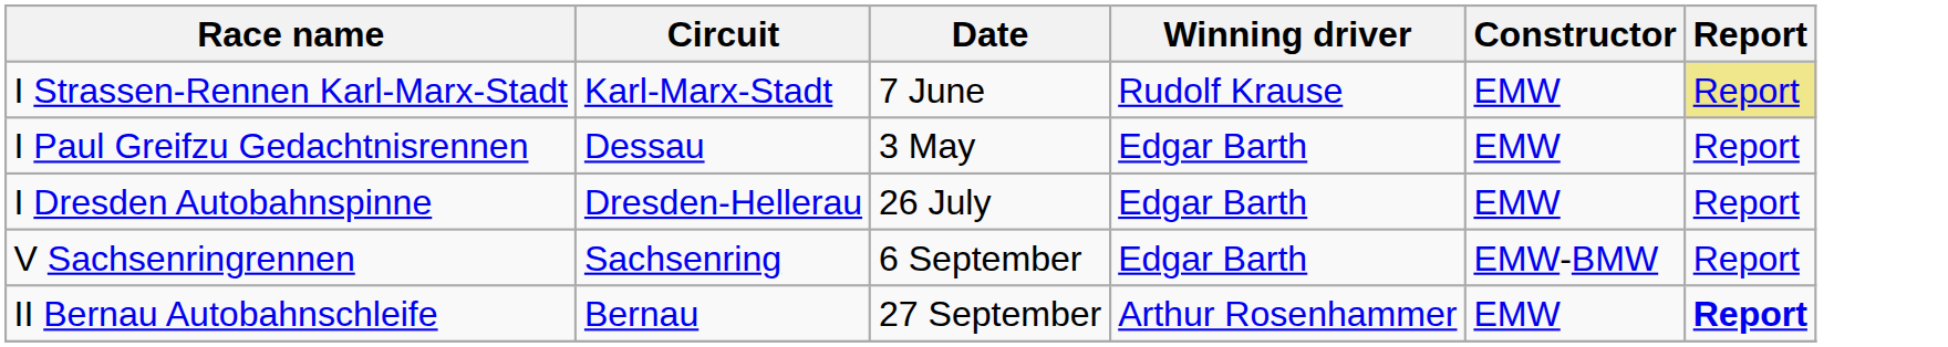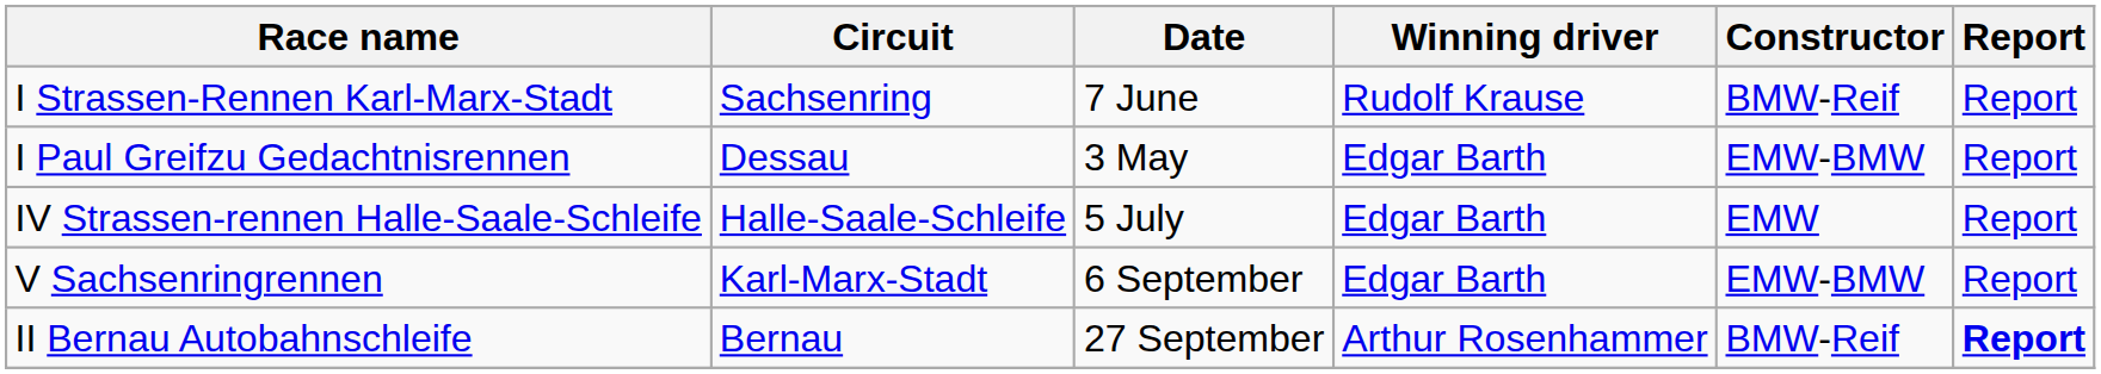I Strassen-Rennen Karl-Marx-Stadt | Circuit: Karl-Marx-Stadt -> Sachsenring
I Strassen-Rennen Karl-Marx-Stadt | Constructor: EMW -> BMW-Reif
I Strassen-Rennen Karl-Marx-Stadt | Report: khaki background -> no background
I Paul Greifzu Gedachtnisrennen | Constructor: EMW -> EMW-BMW
+ row: IV Strassen-rennen Halle-Saale-Schleife | Halle-Saale-Schleife | 5 July | Edgar Barth | EMW | Report
- row: I Dresden Autobahnspinne | Dresden-Hellerau | 26 July | Edgar Barth | EMW | Report
V Sachsenringrennen | Circuit: Sachsenring -> Karl-Marx-Stadt
II Bernau Autobahnschleife | Constructor: EMW -> BMW-Reif
